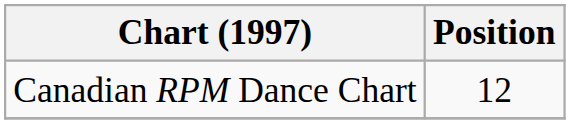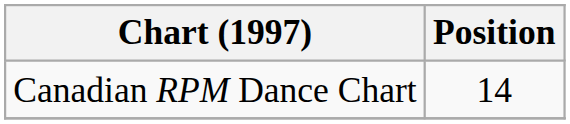Canadian RPM Dance Chart | Position: 12 -> 14
